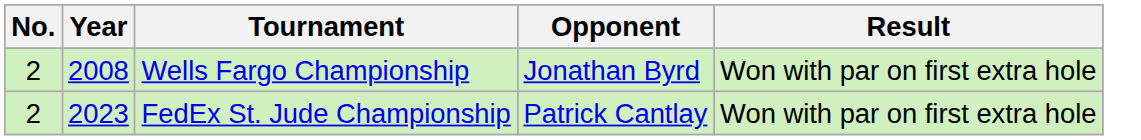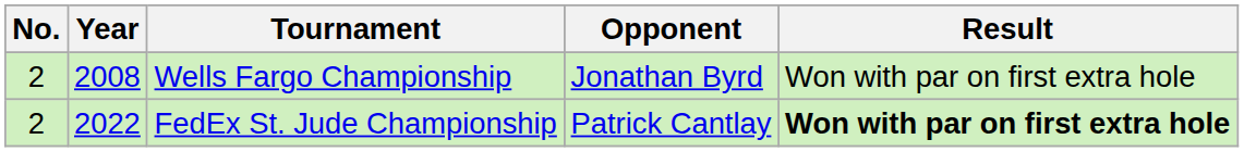FedEx St. Jude Championship | Year: 2023 -> 2022
FedEx St. Jude Championship | Result: normal -> bold
